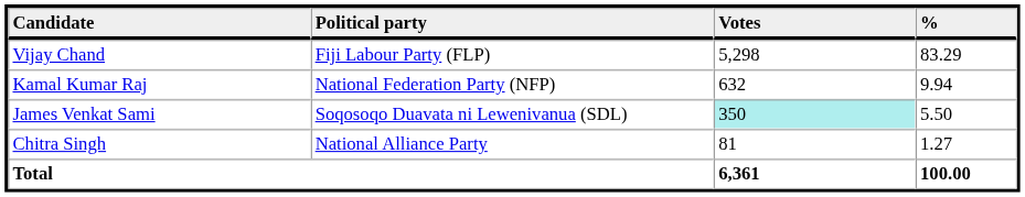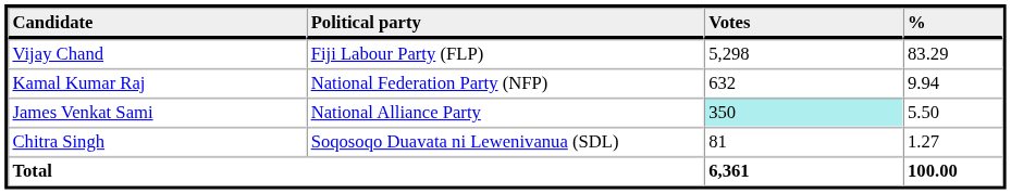James Venkat Sami | Political party: Soqosoqo Duavata ni Lewenivanua (SDL) -> National Alliance Party
Chitra Singh | Political party: National Alliance Party -> Soqosoqo Duavata ni Lewenivanua (SDL)
